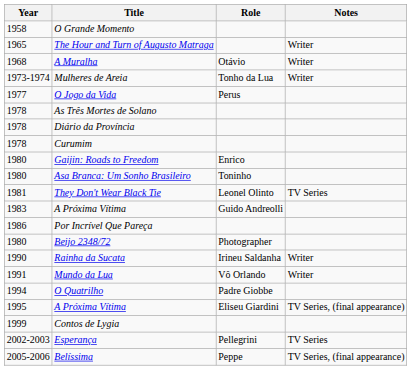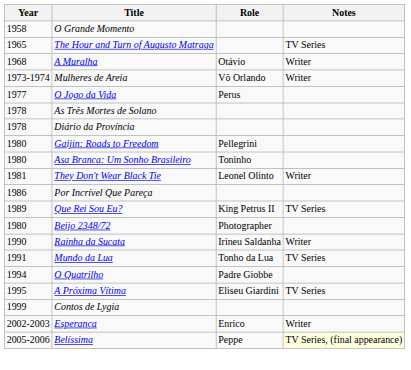The Hour and Turn of Augusto Matraga | Notes: Writer -> TV Series
Mulheres de Areia | Role: Tonho da Lua -> Vô Orlando
- row: 1978 | Curumim
Gaijin: Roads to Freedom | Role: Enrico -> Pellegrini
They Don't Wear Black Tie | Notes: TV Series -> Writer
- row: 1983 | A Próxima Vítima | Guido Andreolli
+ row: 1989 | Que Rei Sou Eu? | King Petrus II | TV Series
Mundo da Lua | Role: Vô Orlando -> Tonho da Lua
Mundo da Lua | Notes: Writer -> TV Series
1995 / A Próxima Vítima | Notes: TV Series, (final appearance) -> TV Series
Esperança | Role: Pellegrini -> Enrico
Esperança | Notes: TV Series -> Writer
Belíssima | Notes: no background -> lightyellow background
